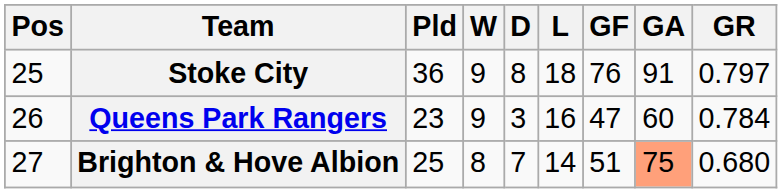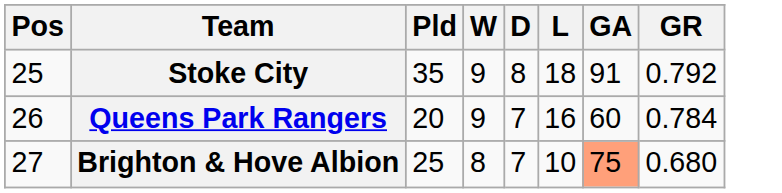- column: GF | 76 | 47 | 51
Stoke City | Pld: 36 -> 35
Stoke City | GR: 0.797 -> 0.792
Queens Park Rangers | Pld: 23 -> 20
Queens Park Rangers | D: 3 -> 7
Brighton & Hove Albion | L: 14 -> 10
